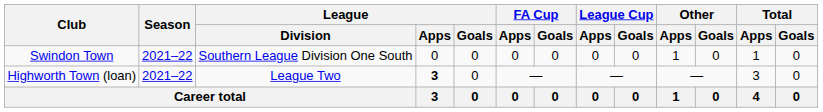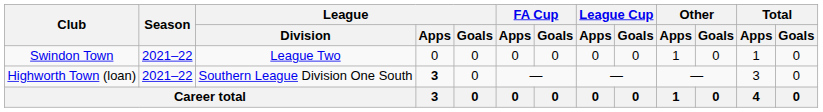Swindon Town | League / Division: Southern League Division One South -> League Two
Highworth Town (loan) | League / Division: League Two -> Southern League Division One South
